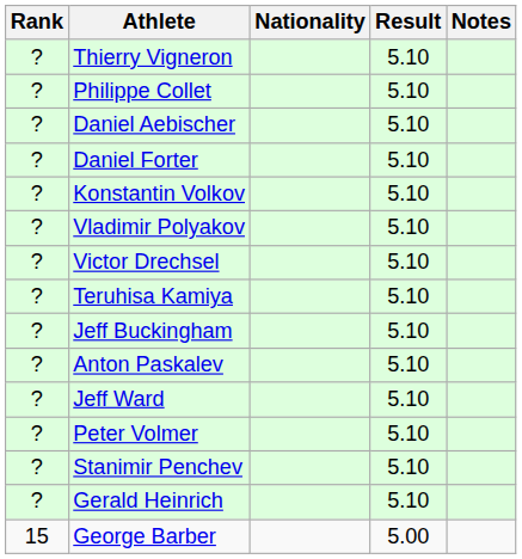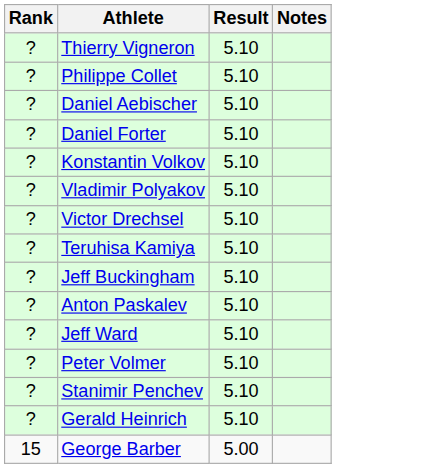- column: Nationality
